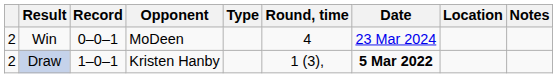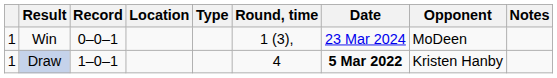columns swapped: Opponent <-> Location
Win | column 1: 2 -> 1
Win | Round, time: 4 -> 1 (3),
Draw | column 1: 2 -> 1
Draw | Round, time: 1 (3), -> 4
